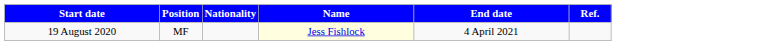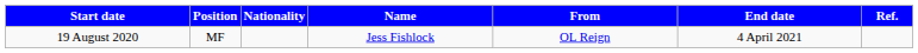+ column: From | OL Reign
19 August 2020 | Name: lightyellow background -> no background
